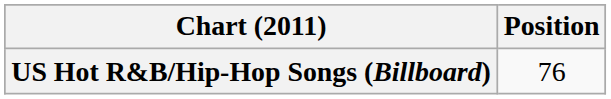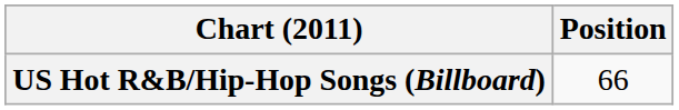US Hot R&B/Hip-Hop Songs (Billboard) | Position: 76 -> 66
